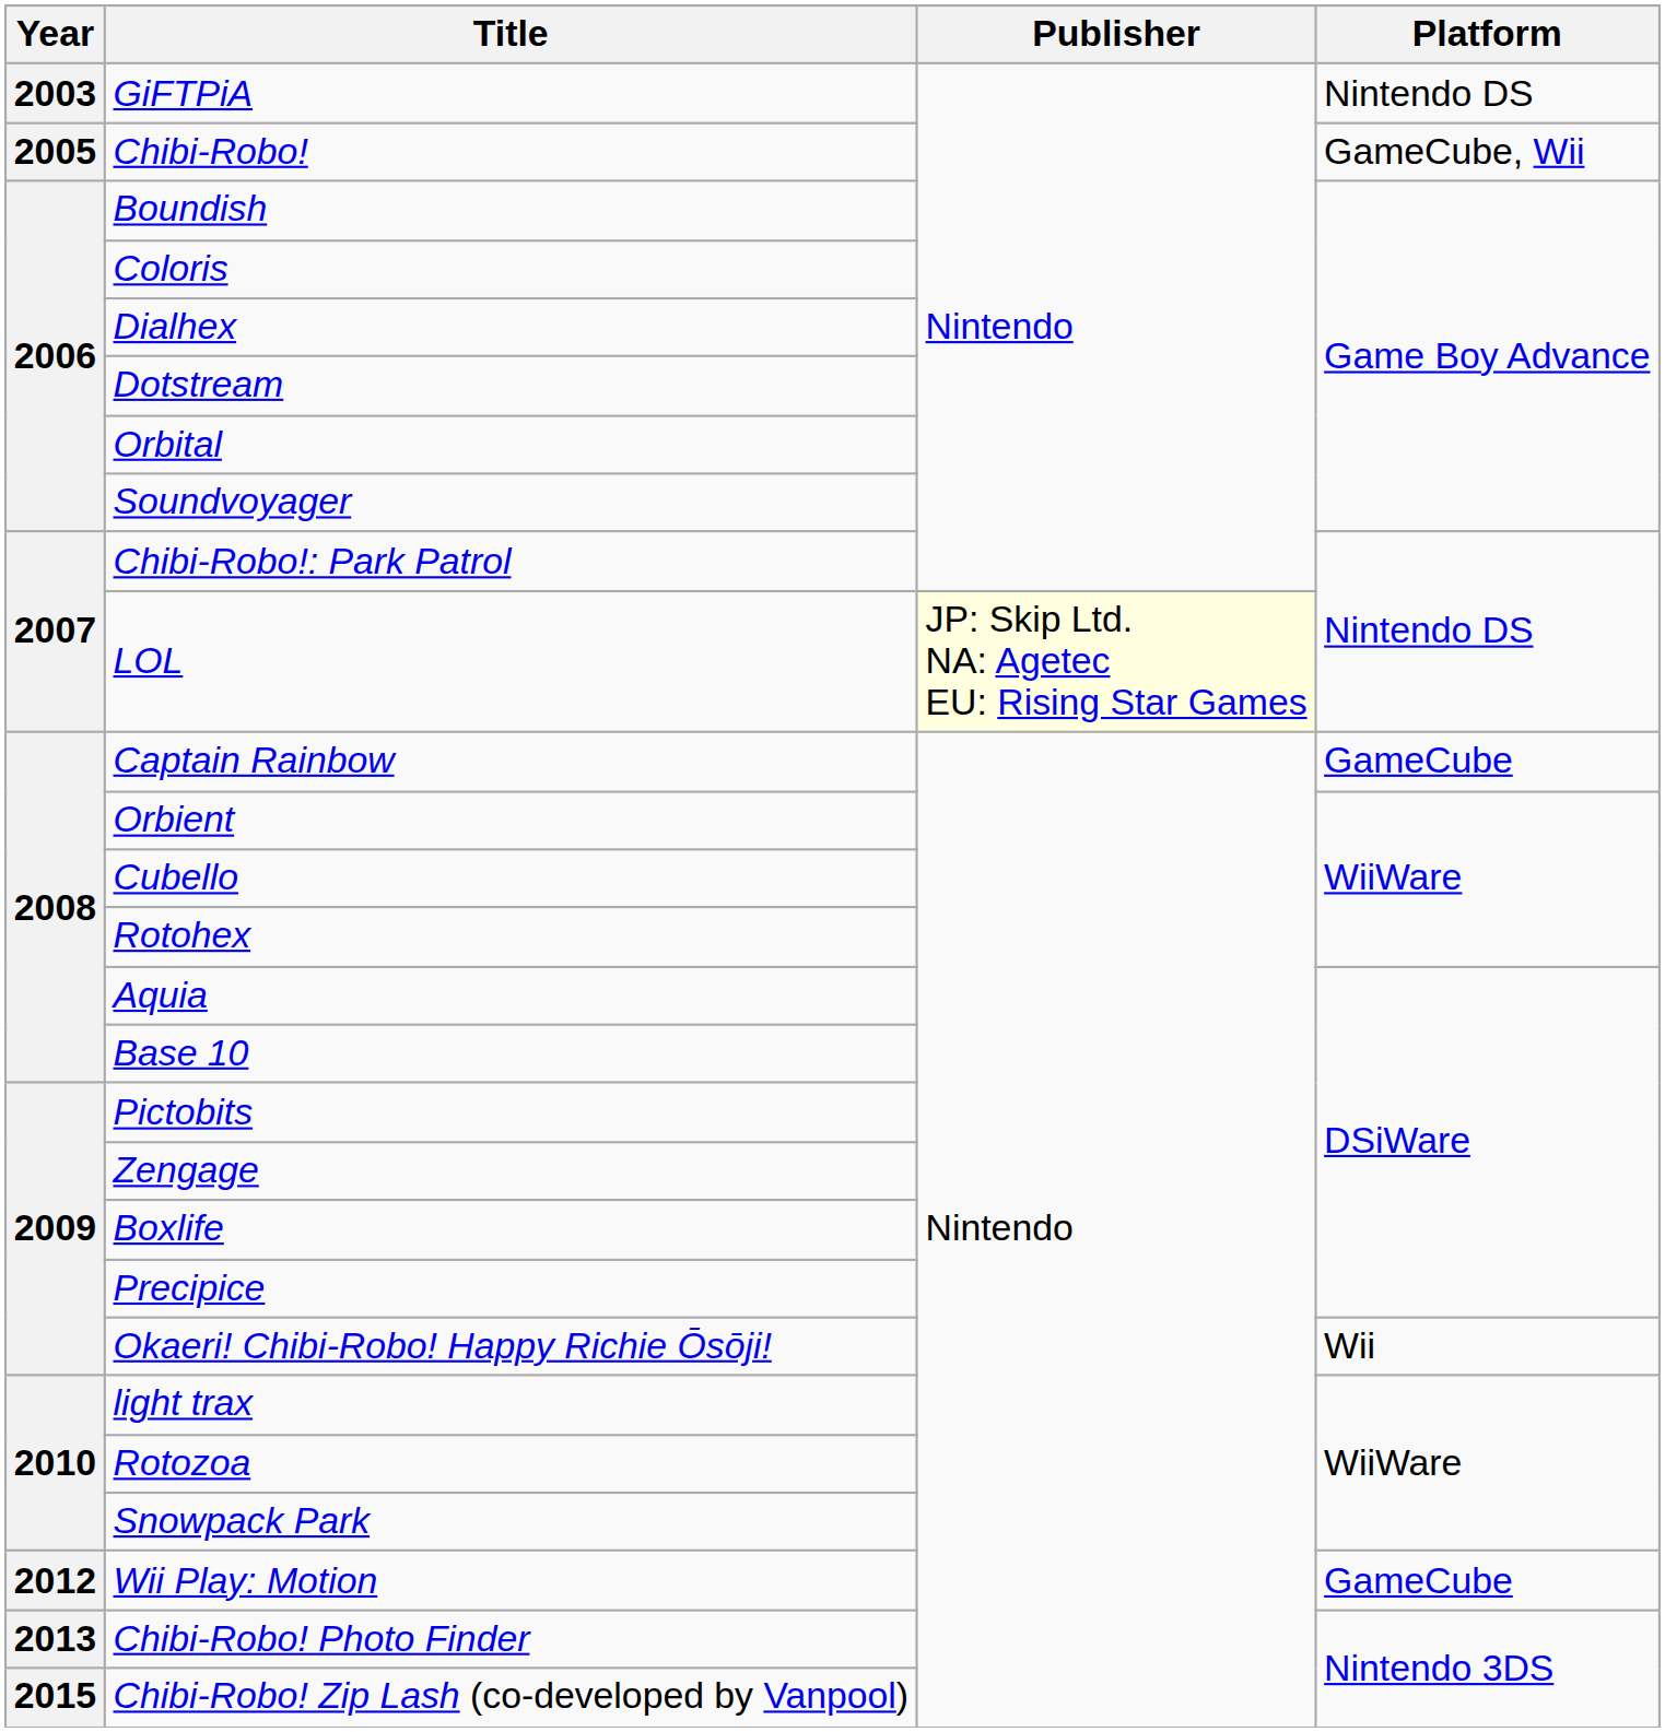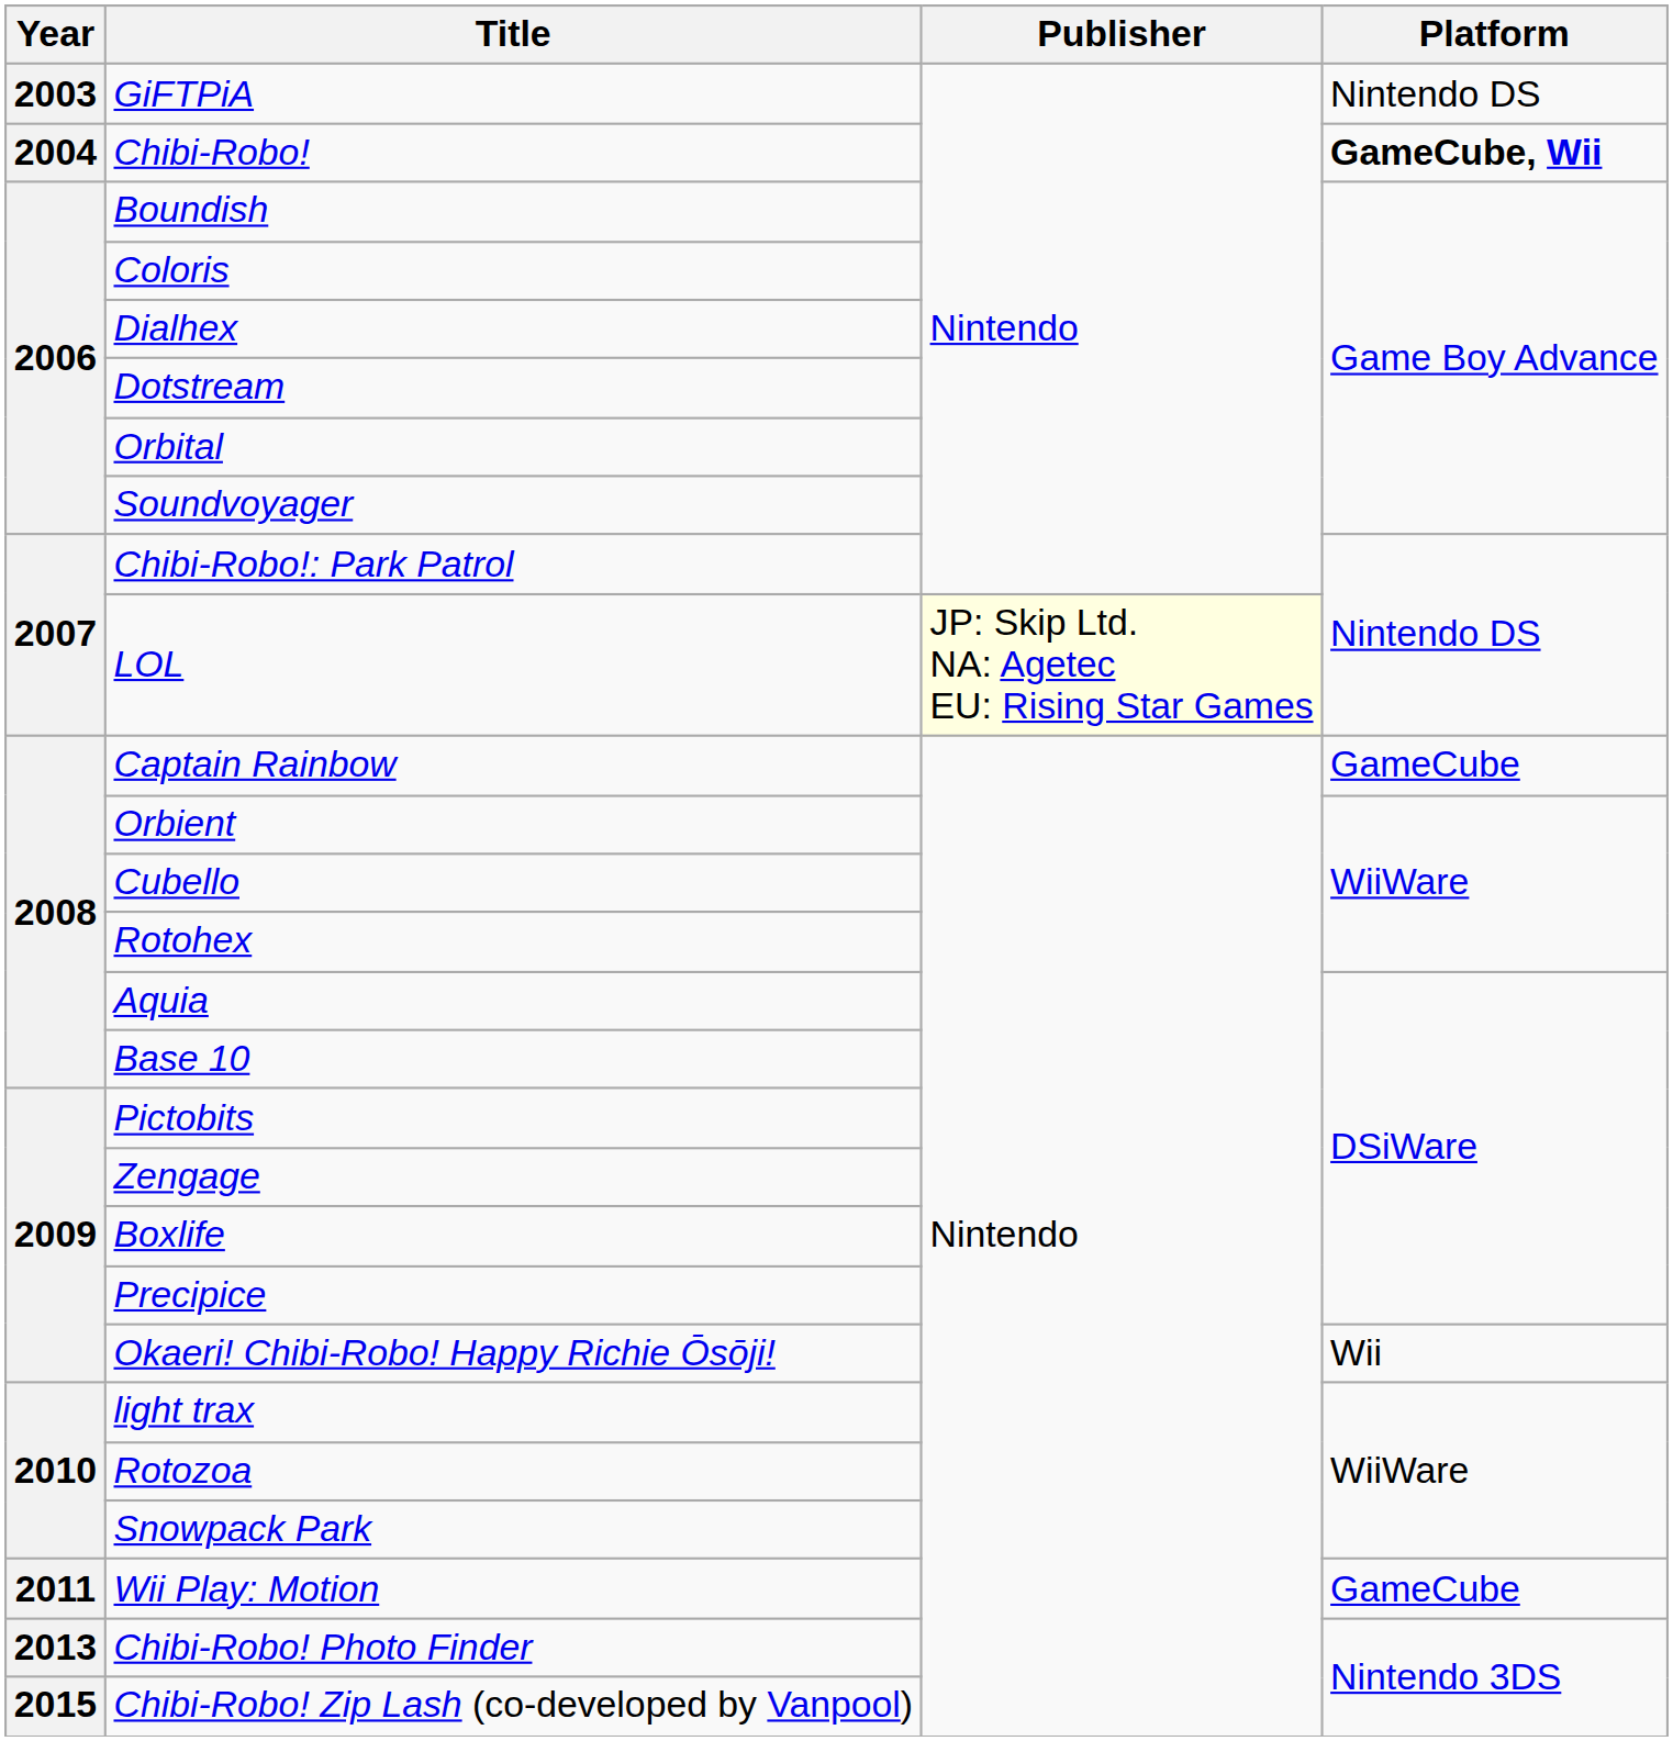Chibi-Robo! | Year: 2005 -> 2004
Chibi-Robo! | Platform: normal -> bold
Wii Play: Motion | Year: 2012 -> 2011
